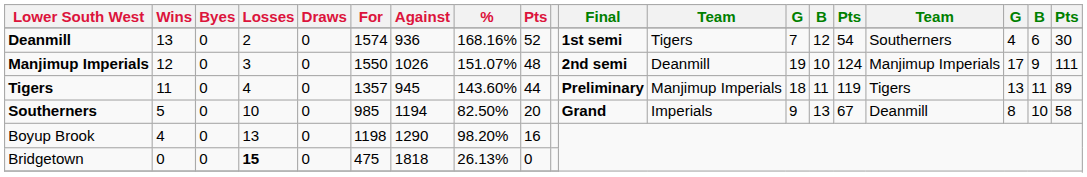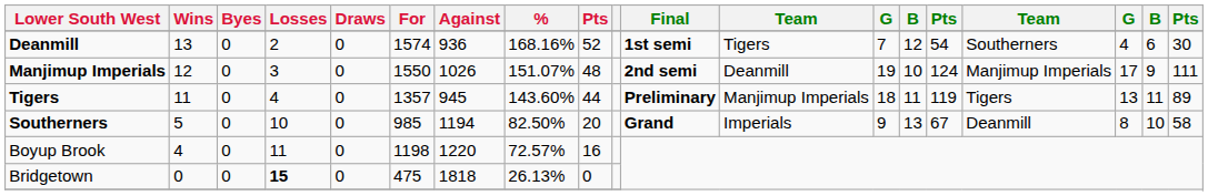Boyup Brook | Losses: 13 -> 11
Boyup Brook | Against: 1290 -> 1220
Boyup Brook | %: 98.20% -> 72.57%
